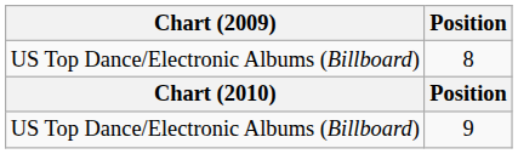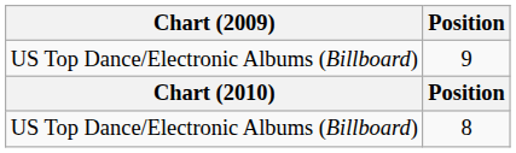rows swapped: 8 <-> 9
